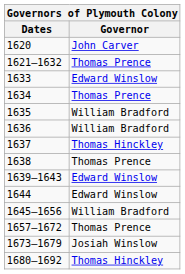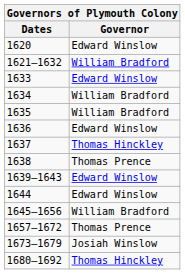1620 | Governor: John Carver -> Edward Winslow
1621–1632 | Governor: Thomas Prence -> William Bradford
1634 | Governor: Thomas Prence -> William Bradford
1636 | Governor: William Bradford -> Edward Winslow
